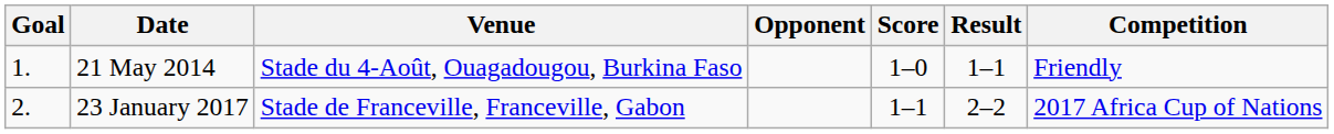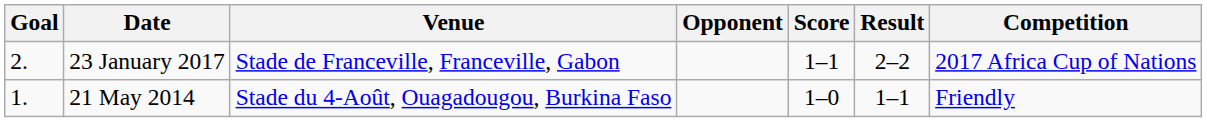rows swapped: 21 May 2014 <-> 23 January 2017
